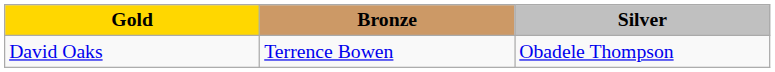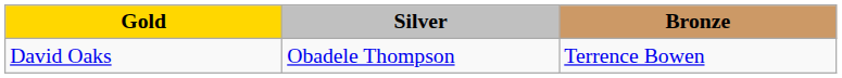columns swapped: Silver <-> Bronze
